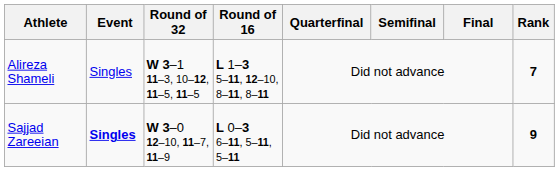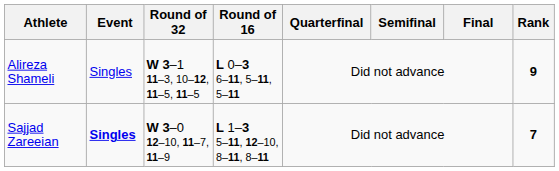Alireza Shameli | Round of 16: L 1–3 5–11, 12–10, 8–11, 8–11 -> L 0–3 6–11, 5–11, 5–11
Alireza Shameli | Rank: 7 -> 9
Sajjad Zareeian | Round of 16: L 0–3 6–11, 5–11, 5–11 -> L 1–3 5–11, 12–10, 8–11, 8–11
Sajjad Zareeian | Rank: 9 -> 7
